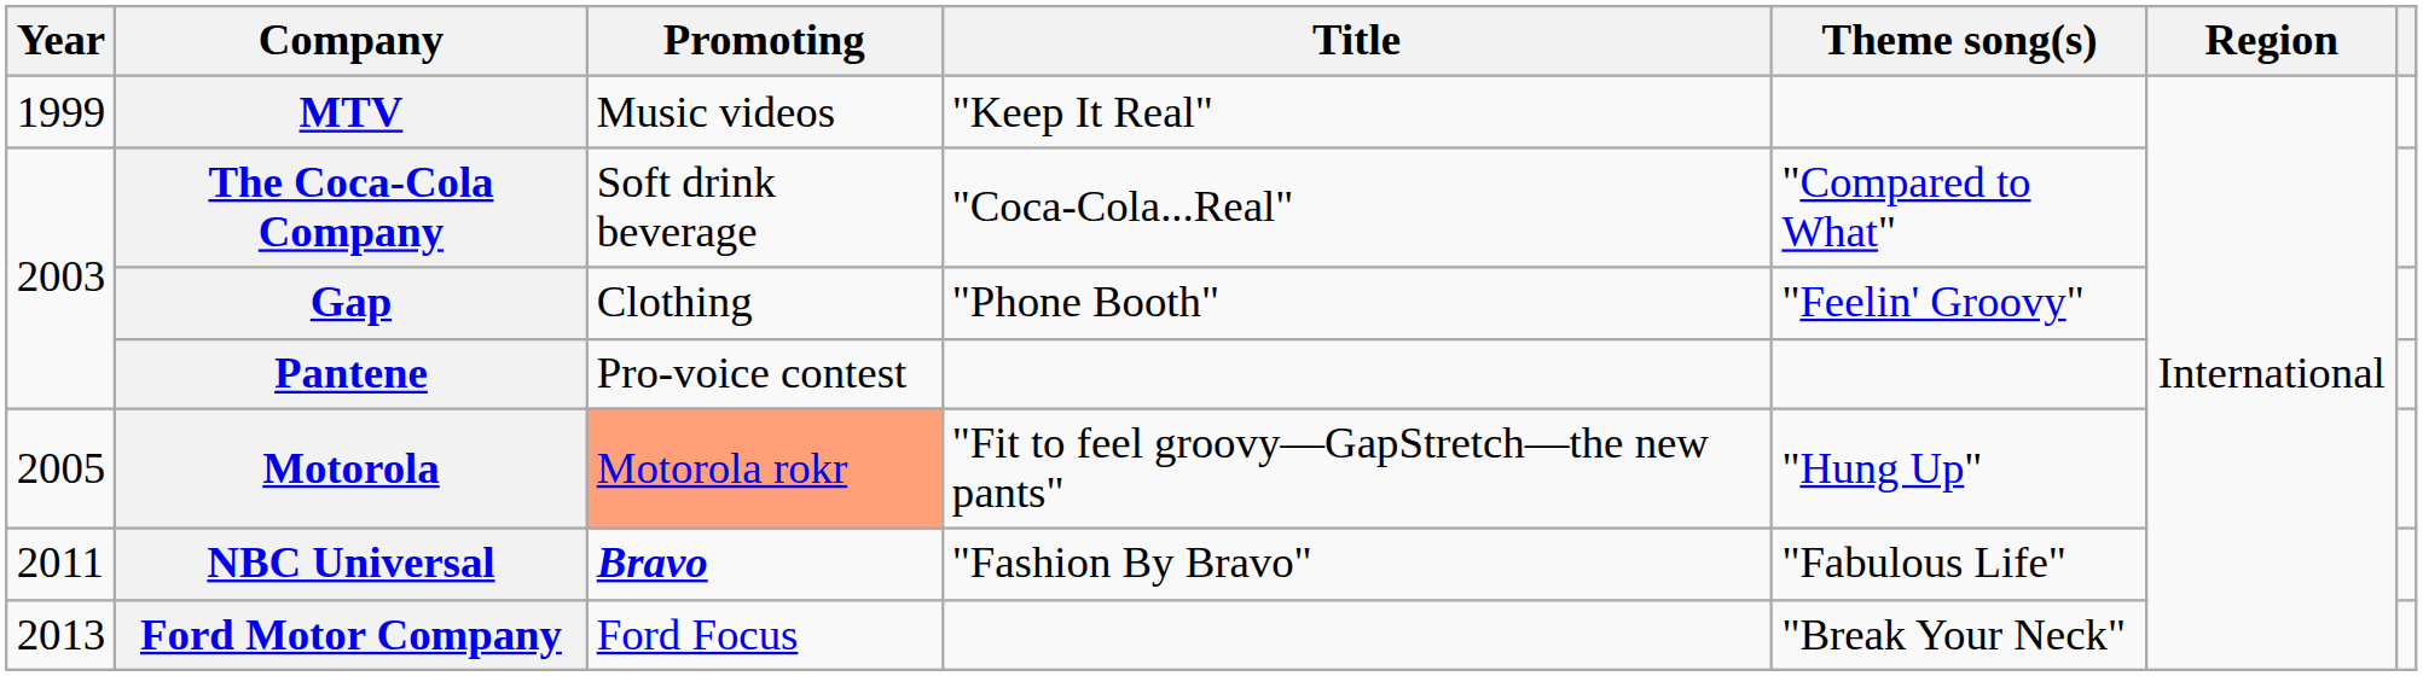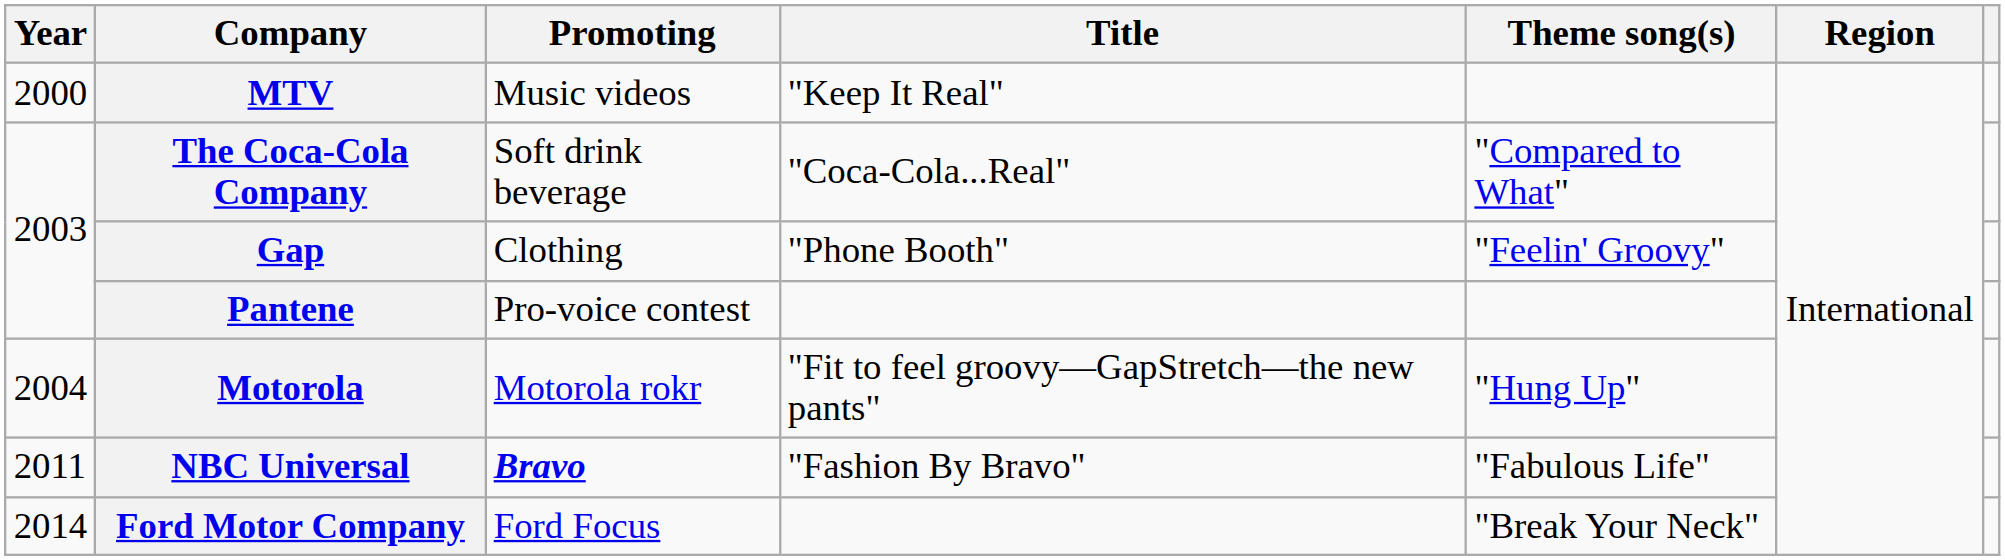MTV | Year: 1999 -> 2000
Motorola | Year: 2005 -> 2004
Motorola | Promoting: lightsalmon background -> no background
Ford Motor Company | Year: 2013 -> 2014
